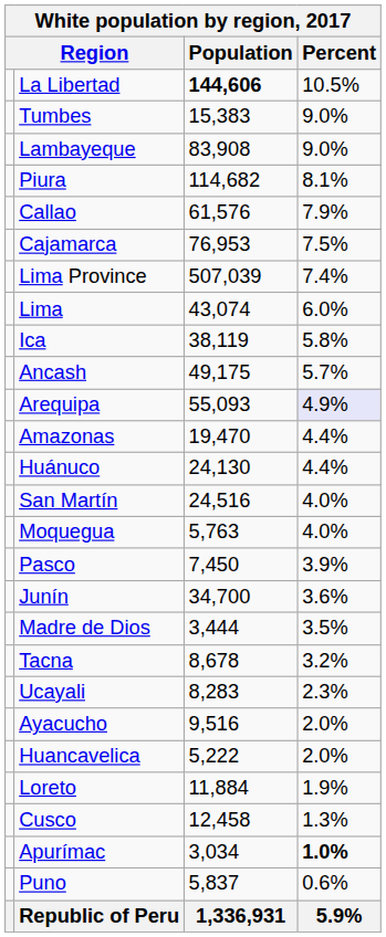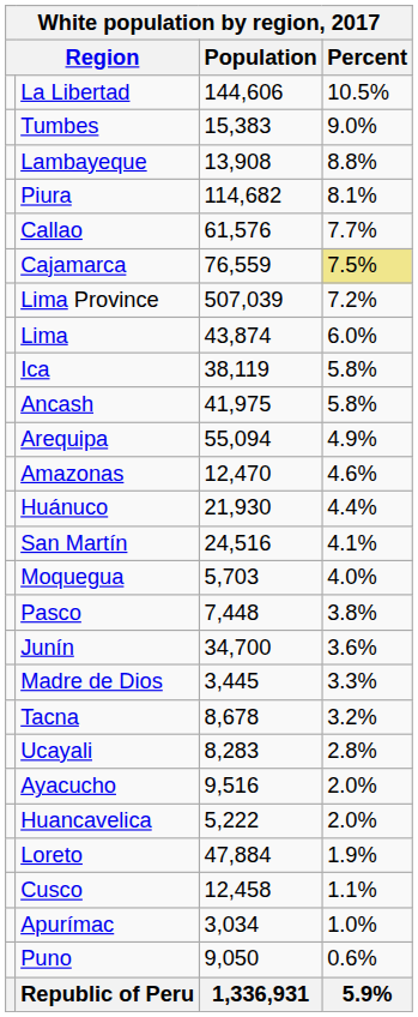La Libertad | Population: bold -> normal
Lambayeque | Population: 83,908 -> 13,908
Lambayeque | Percent: 9.0% -> 8.8%
Callao | Percent: 7.9% -> 7.7%
Cajamarca | Population: 76,953 -> 76,559
Cajamarca | Percent: no background -> khaki background
Lima Province | Percent: 7.4% -> 7.2%
Lima | Population: 43,074 -> 43,874
Ancash | Population: 49,175 -> 41,975
Ancash | Percent: 5.7% -> 5.8%
Arequipa | Population: 55,093 -> 55,094
Arequipa | Percent: lavender background -> no background
Amazonas | Population: 19,470 -> 12,470
Amazonas | Percent: 4.4% -> 4.6%
Huánuco | Population: 24,130 -> 21,930
San Martín | Percent: 4.0% -> 4.1%
Moquegua | Population: 5,763 -> 5,703
Pasco | Population: 7,450 -> 7,448
Pasco | Percent: 3.9% -> 3.8%
Madre de Dios | Population: 3,444 -> 3,445
Madre de Dios | Percent: 3.5% -> 3.3%
Ucayali | Percent: 2.3% -> 2.8%
Loreto | Population: 11,884 -> 47,884
Cusco | Percent: 1.3% -> 1.1%
Apurímac | Percent: bold -> normal
Puno | Population: 5,837 -> 9,050
